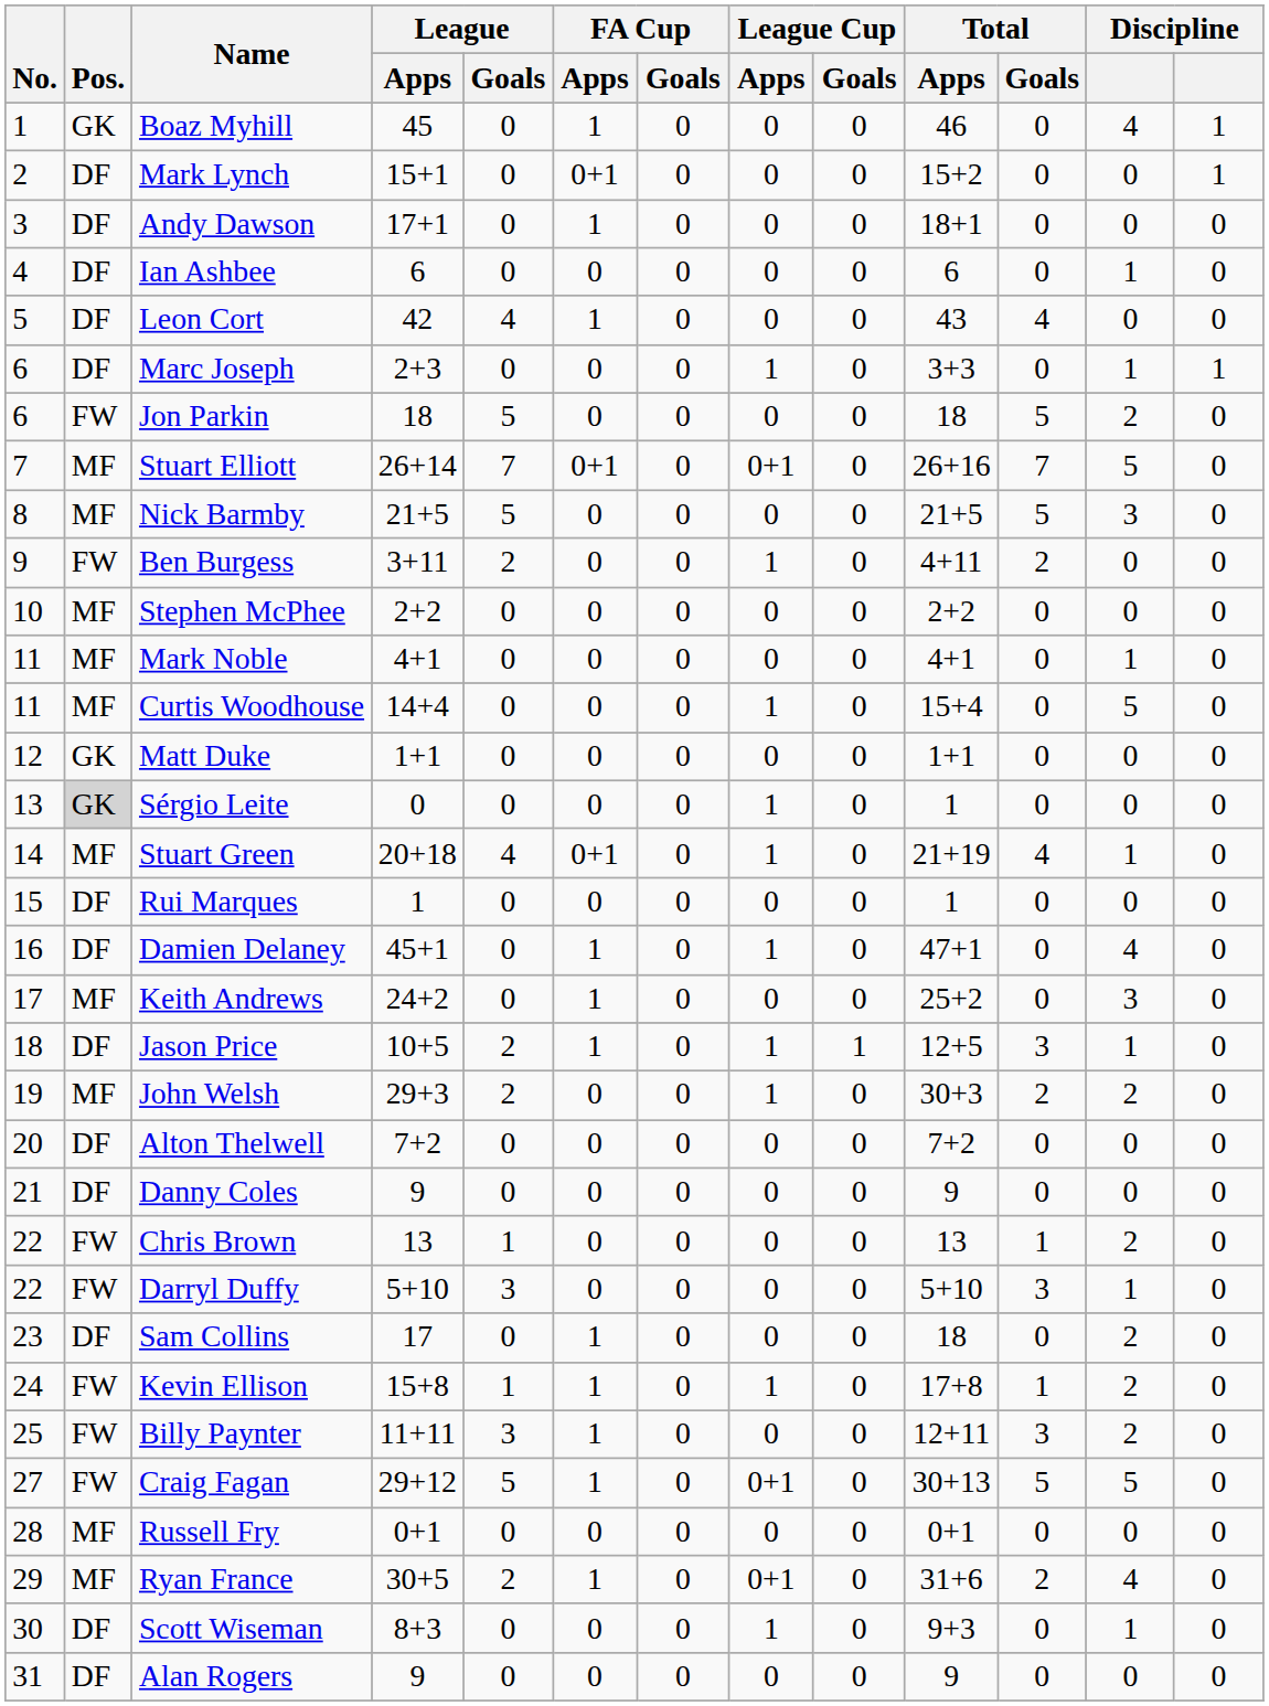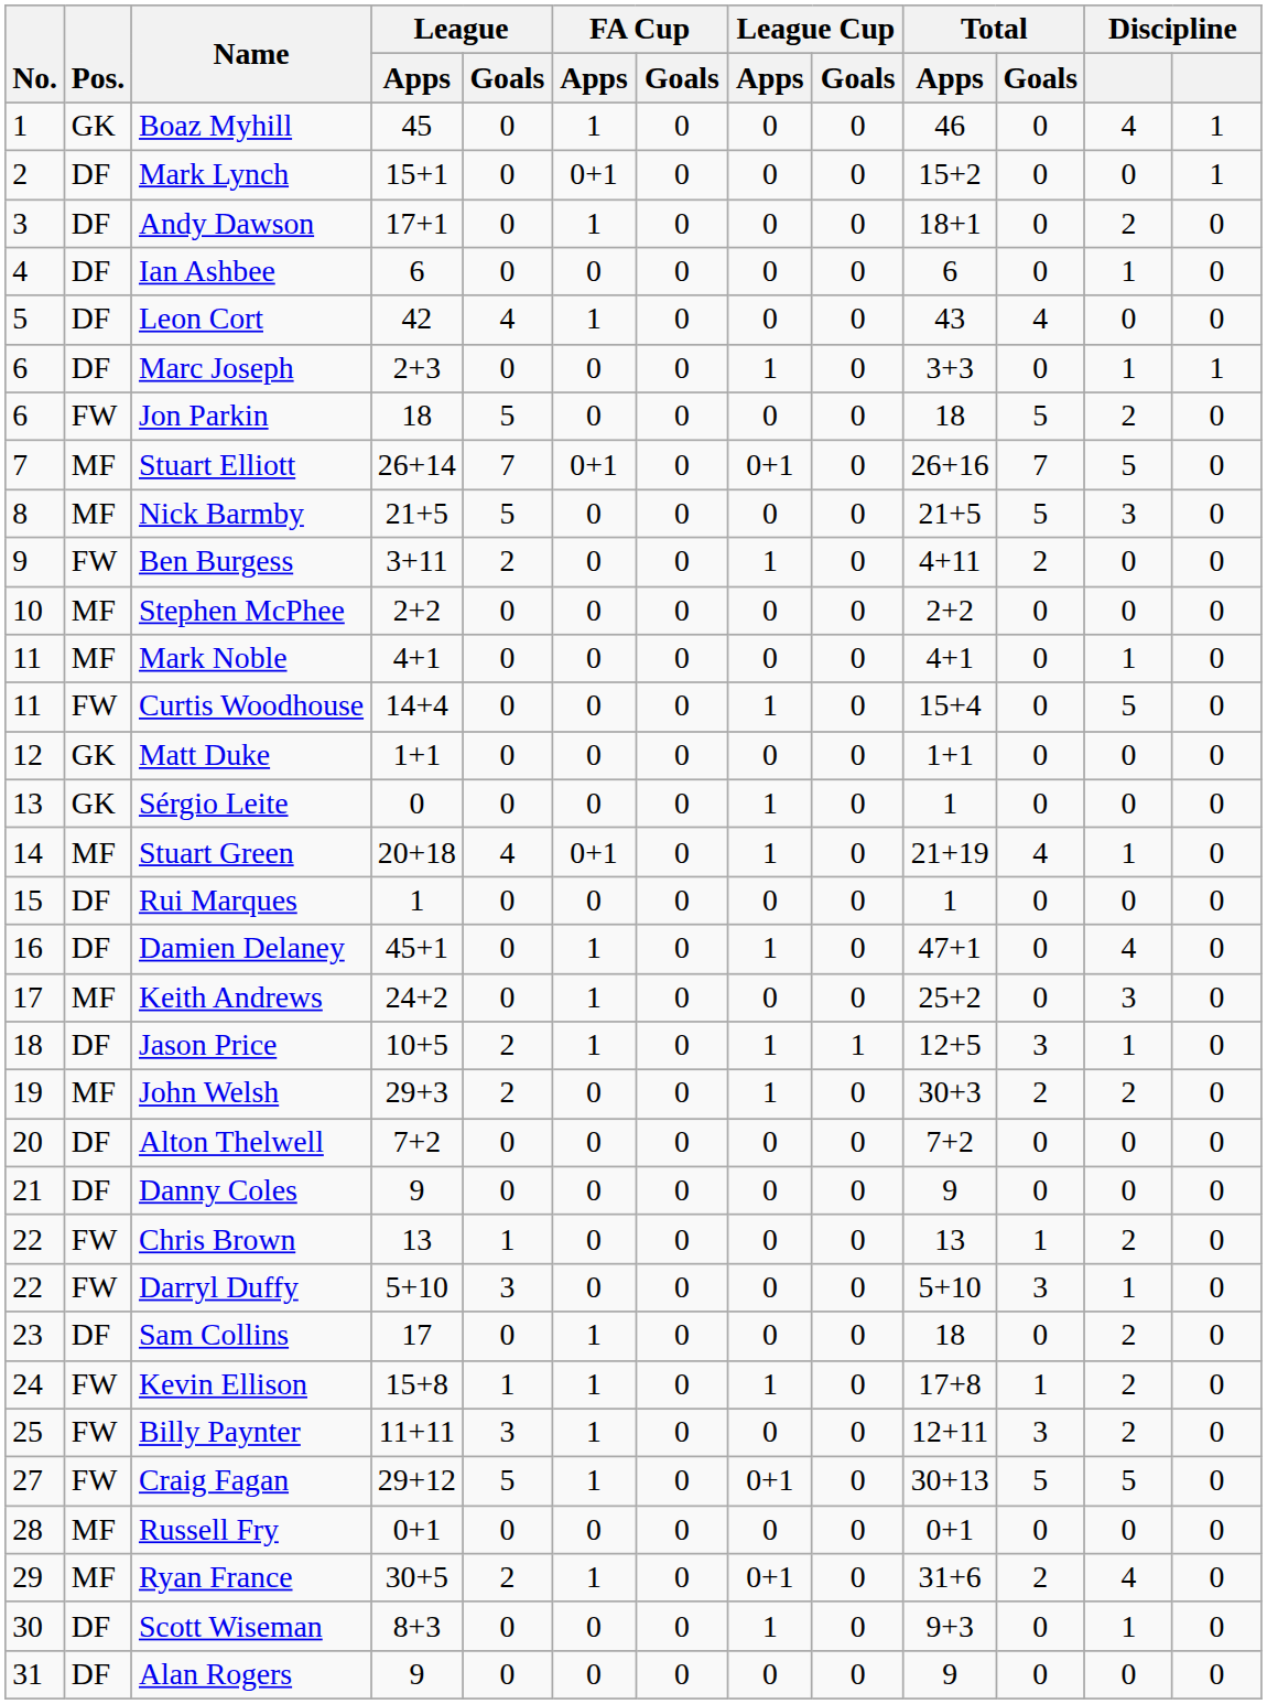Andy Dawson | column 12: 0 -> 2
Curtis Woodhouse | Pos.: MF -> FW
Sérgio Leite | Pos.: lightgrey background -> no background
